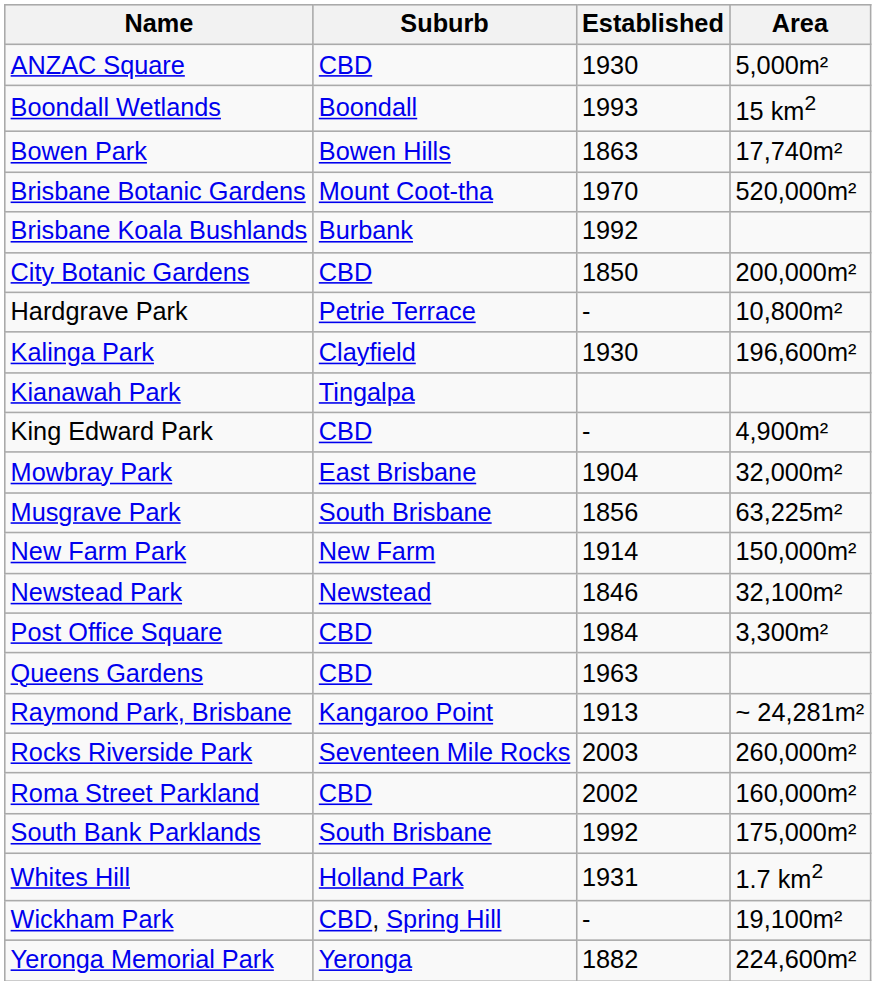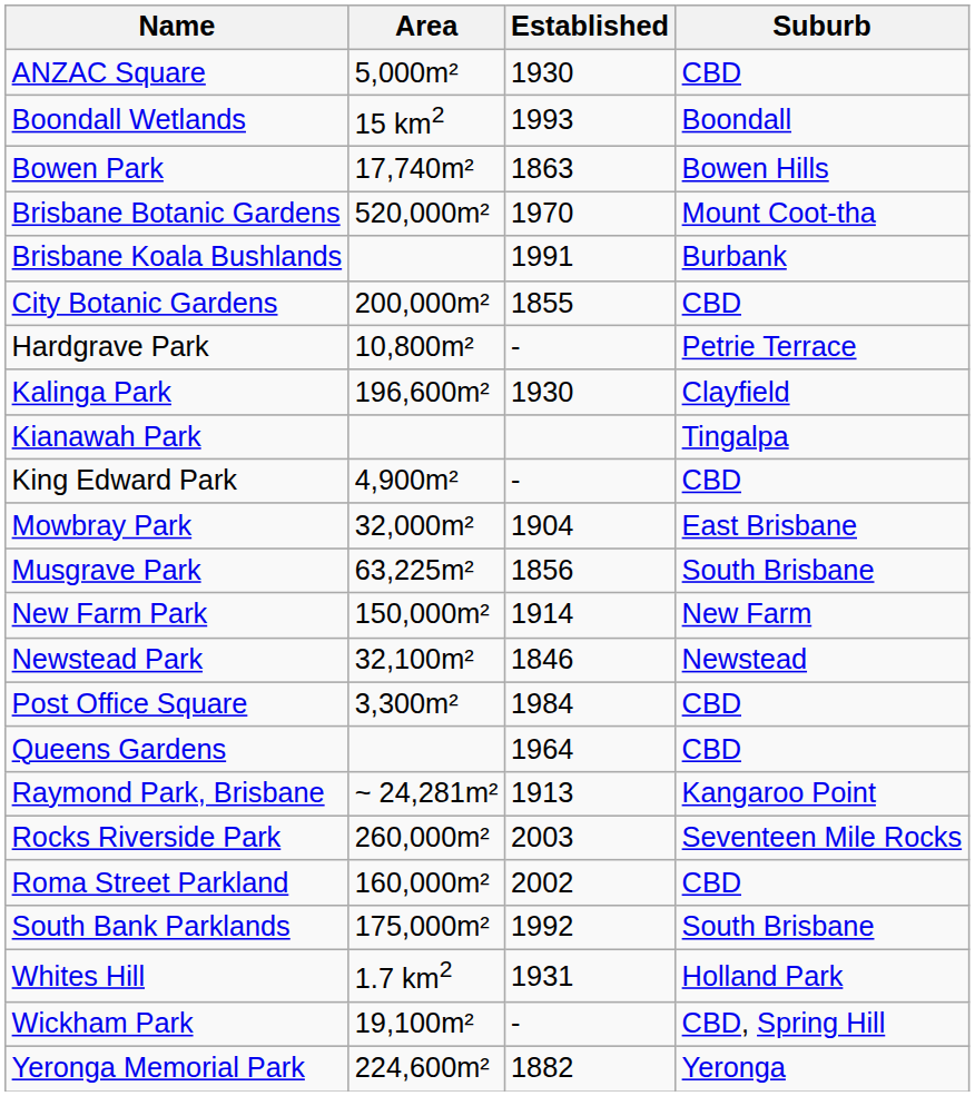columns swapped: Suburb <-> Area
Brisbane Koala Bushlands | Established: 1992 -> 1991
City Botanic Gardens | Established: 1850 -> 1855
Queens Gardens | Established: 1963 -> 1964
